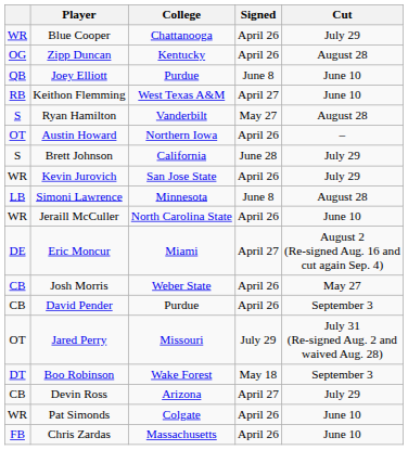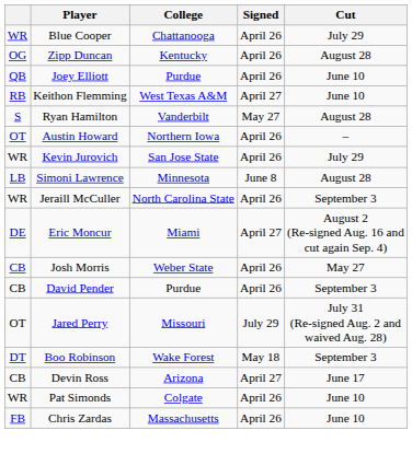Joey Elliott | Signed: June 8 -> April 26
- row: S | Brett Johnson | California | June 28 | July 29
Jeraill McCuller | Cut: June 10 -> September 3
Devin Ross | Cut: July 29 -> June 17
